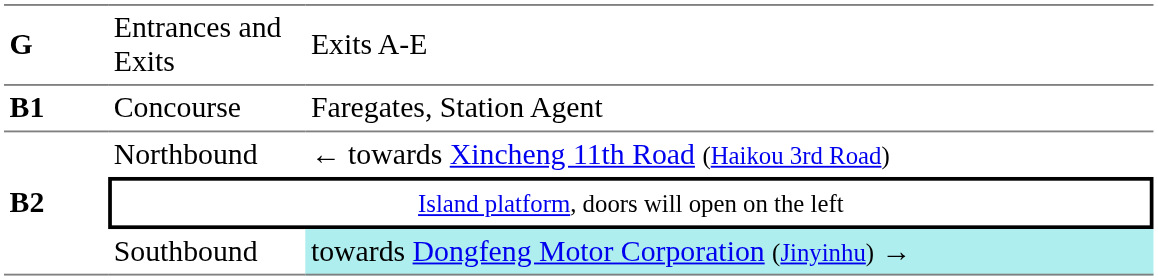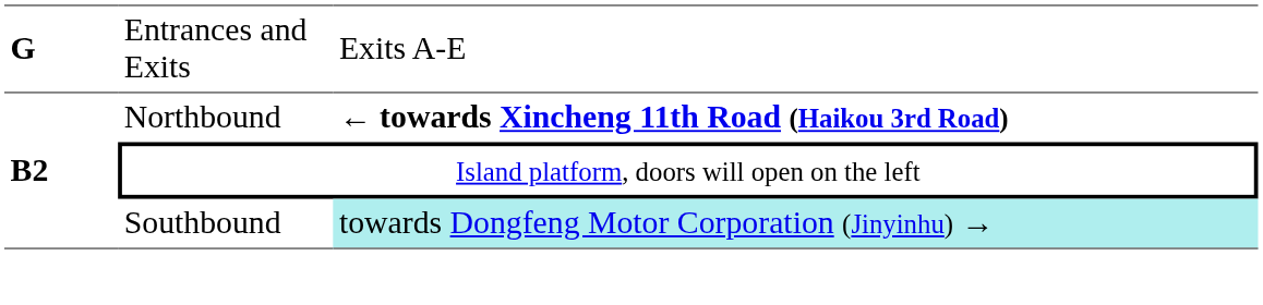- row: B1 | Concourse | Faregates, Station Agent
Northbound | column 3: normal -> bold
